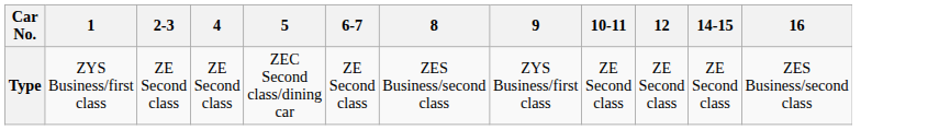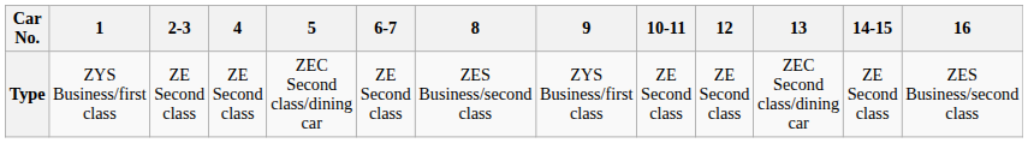+ column: 13 | ZEC Second class/dining car
